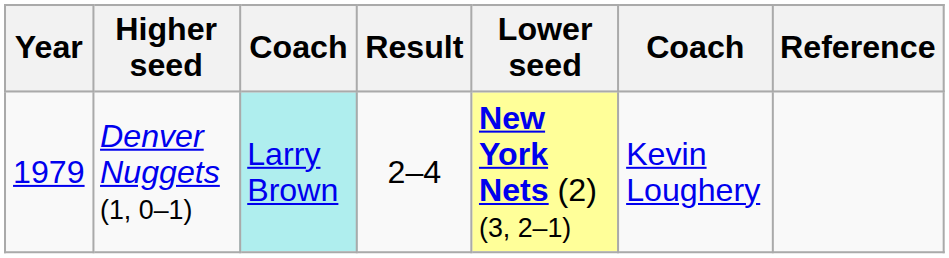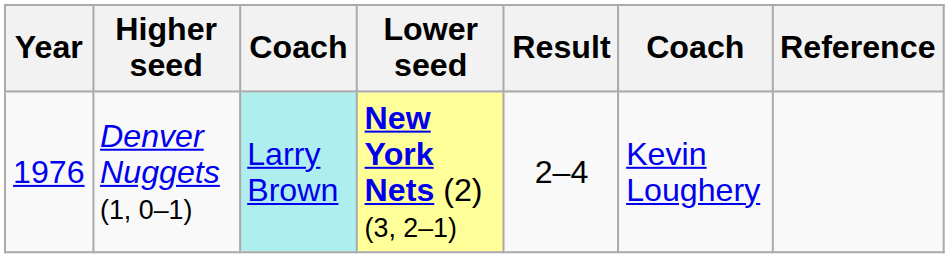columns swapped: Result <-> Lower seed
Denver Nuggets (1, 0–1) | Year: 1979 -> 1976
